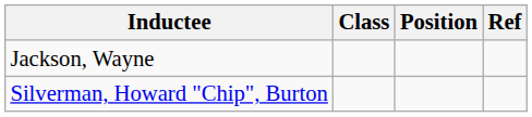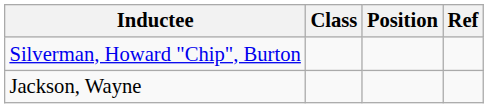rows swapped: Jackson, Wayne <-> Silverman, Howard "Chip", Burton
